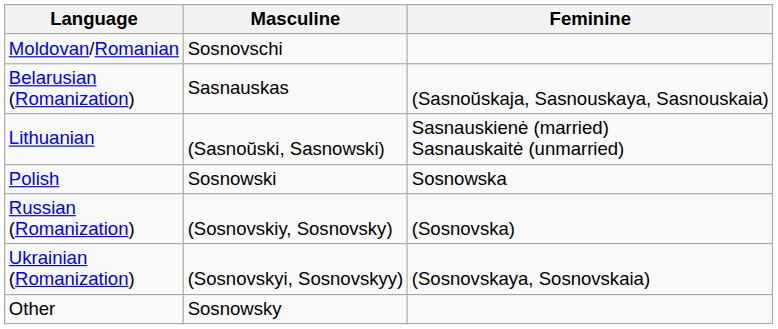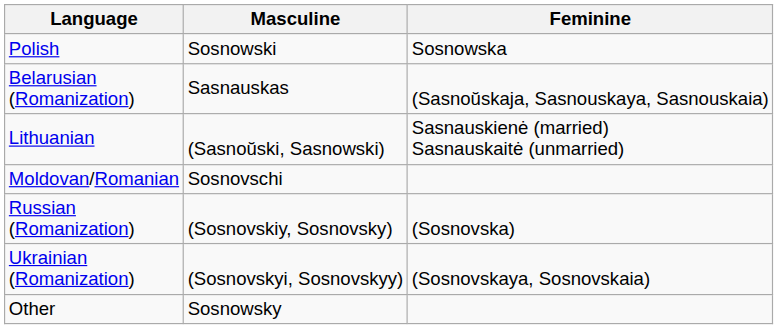rows swapped: Polish <-> Moldovan/Romanian
